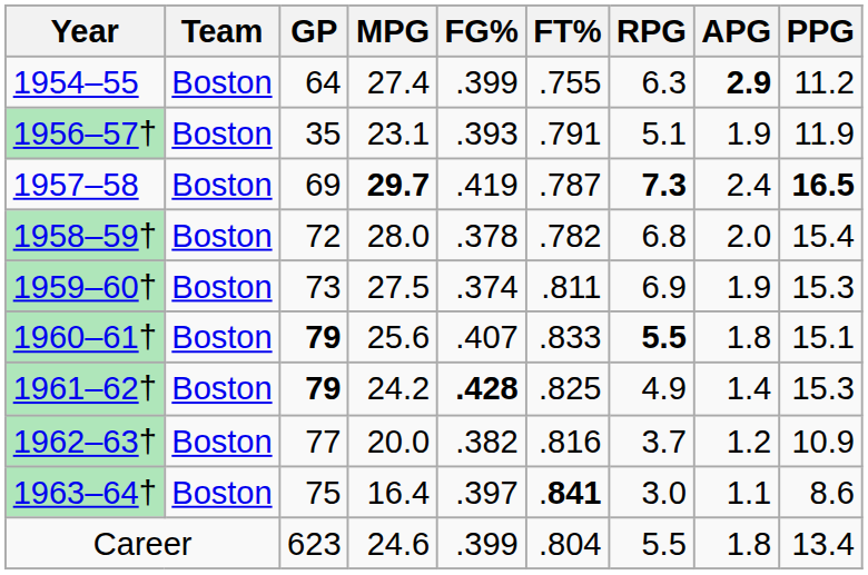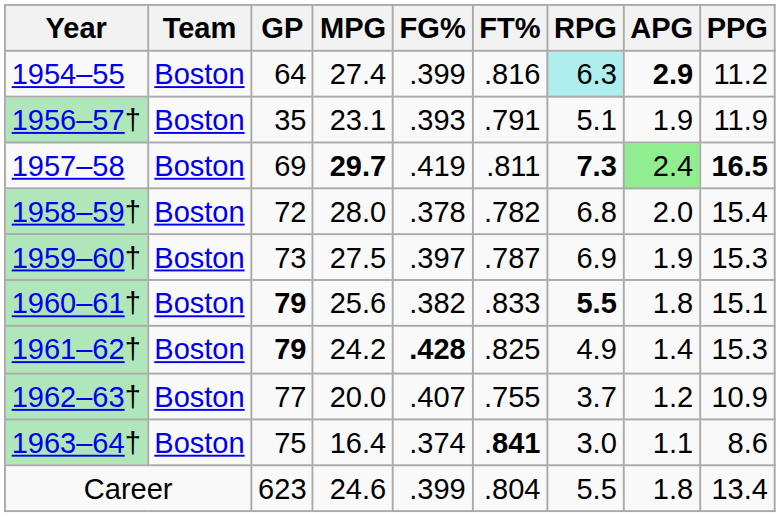1954–55 | FT%: .755 -> .816
1954–55 | RPG: no background -> paleturquoise background
1957–58 | FT%: .787 -> .811
1957–58 | APG: no background -> lightgreen background
1959–60† | FG%: .374 -> .397
1959–60† | FT%: .811 -> .787
1960–61† | FG%: .407 -> .382
1962–63† | FG%: .382 -> .407
1962–63† | FT%: .816 -> .755
1963–64† | FG%: .397 -> .374
